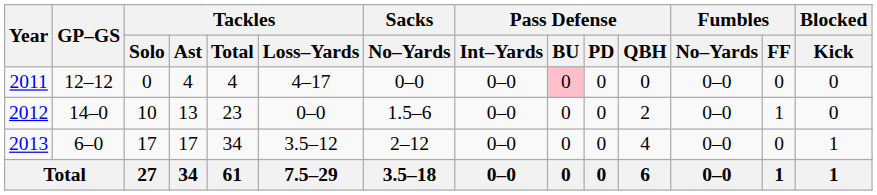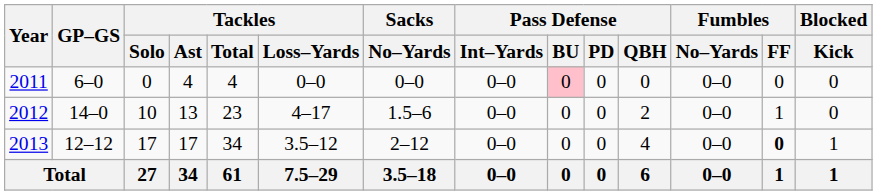2011 | GP–GS: 12–12 -> 6–0
2011 | Tackles / Loss–Yards: 4–17 -> 0–0
2012 | Tackles / Loss–Yards: 0–0 -> 4–17
2013 | GP–GS: 6–0 -> 12–12
2013 | Fumbles / FF: normal -> bold
